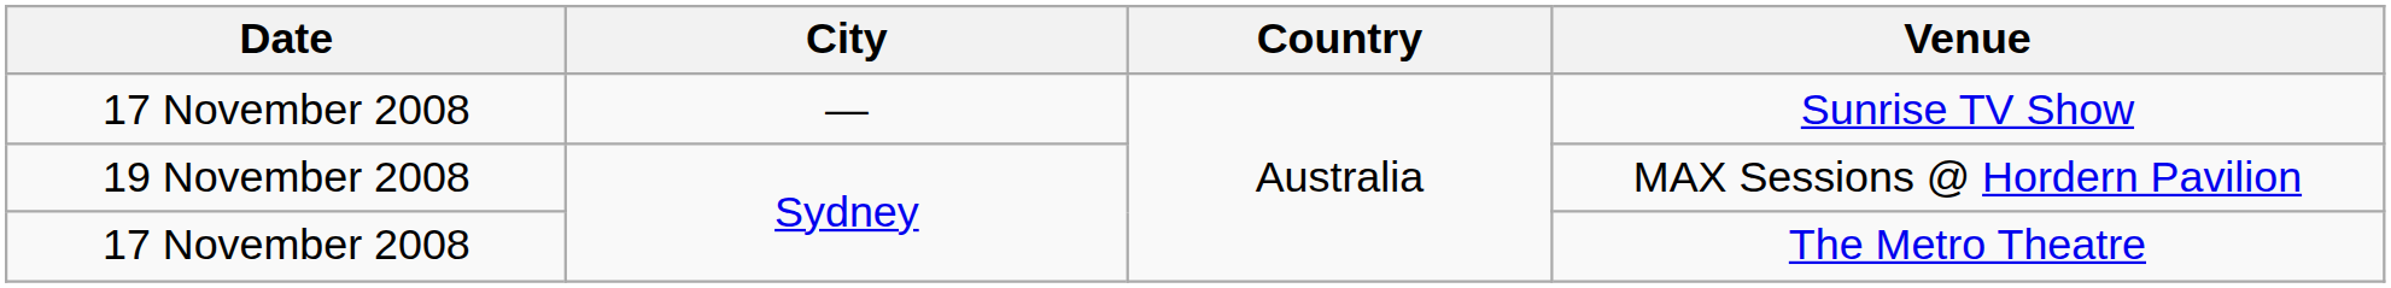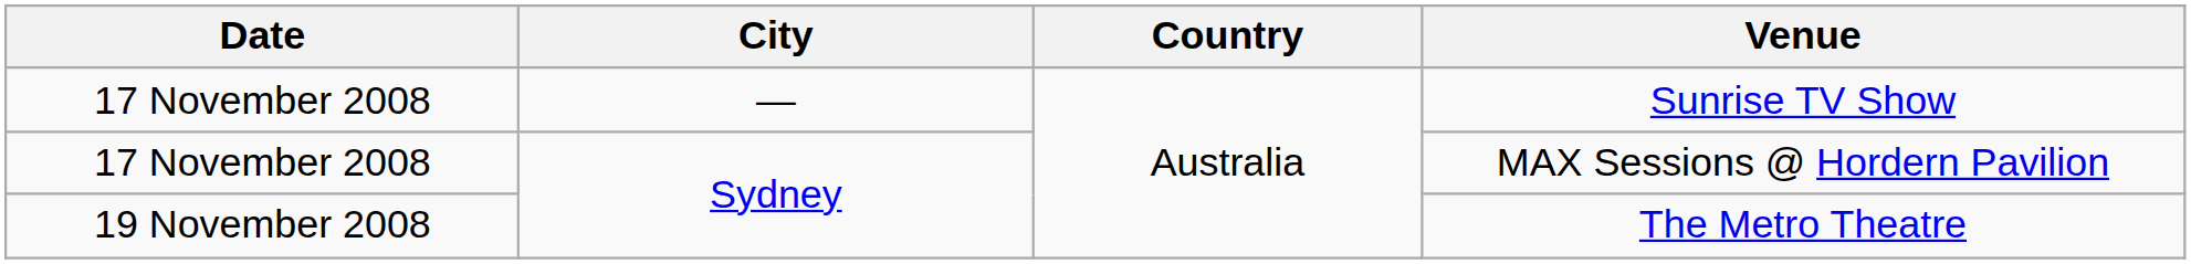MAX Sessions @ Hordern Pavilion | Date: 19 November 2008 -> 17 November 2008
The Metro Theatre | Date: 17 November 2008 -> 19 November 2008
